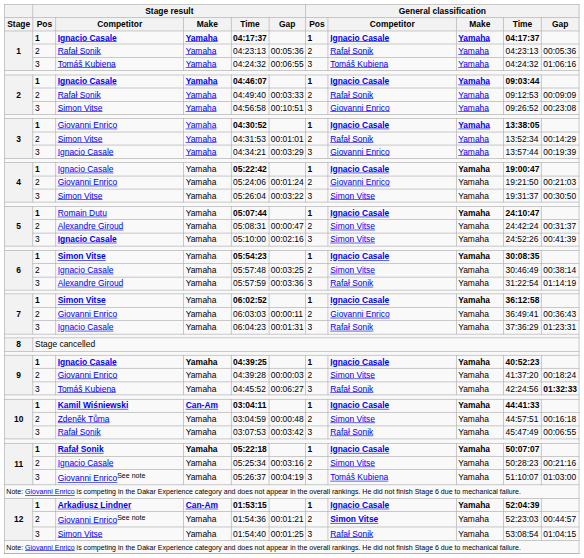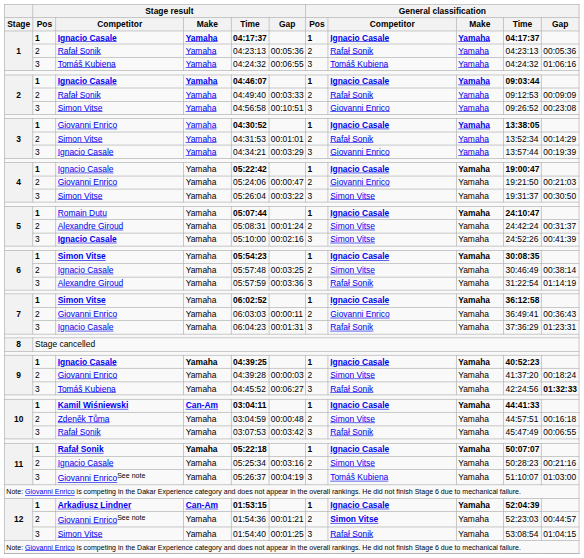4 / Giovanni Enrico | Stage result / Gap: 00:01:24 -> 00:00:47
5 / Alexandre Giroud | Stage result / Gap: 00:00:47 -> 00:01:24
